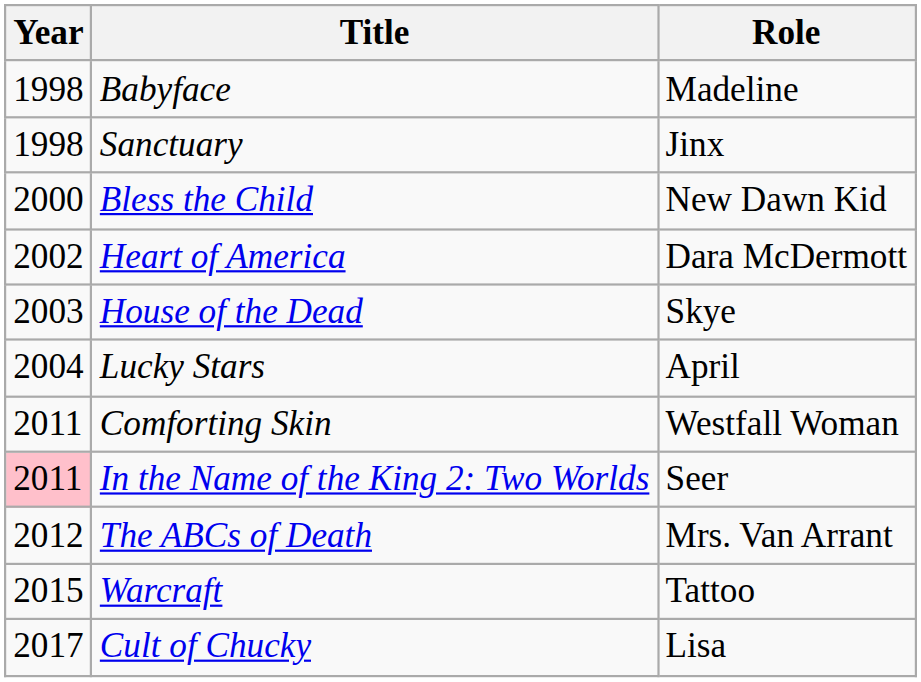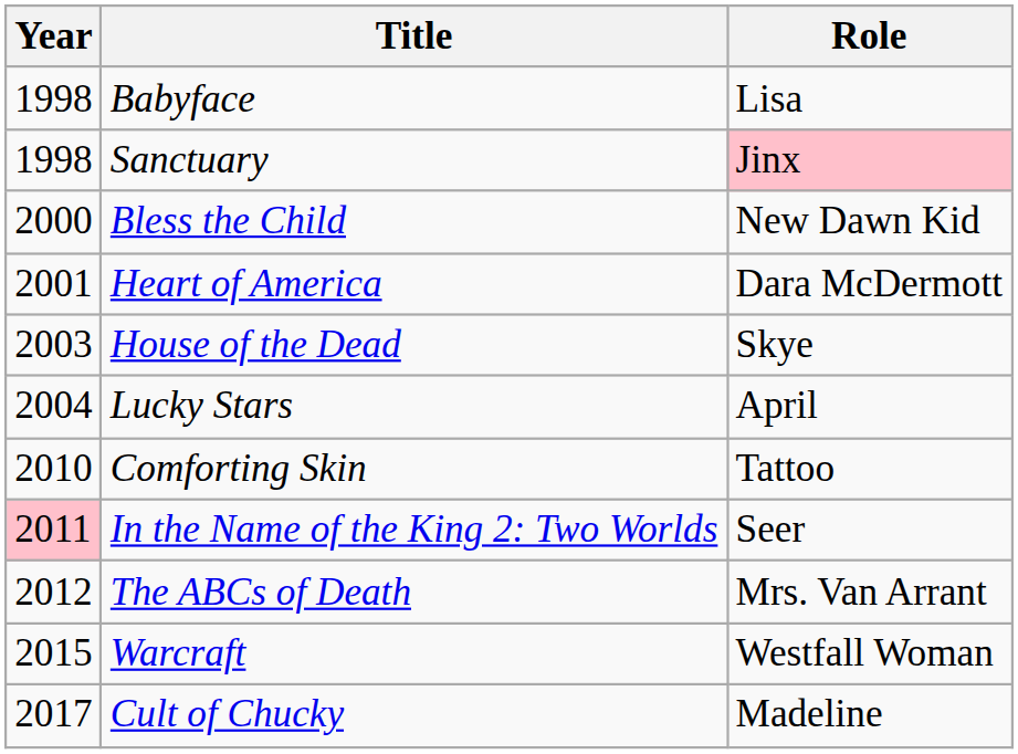Babyface | Role: Madeline -> Lisa
Sanctuary | Role: no background -> pink background
Heart of America | Year: 2002 -> 2001
Comforting Skin | Year: 2011 -> 2010
Comforting Skin | Role: Westfall Woman -> Tattoo
Warcraft | Role: Tattoo -> Westfall Woman
Cult of Chucky | Role: Lisa -> Madeline
